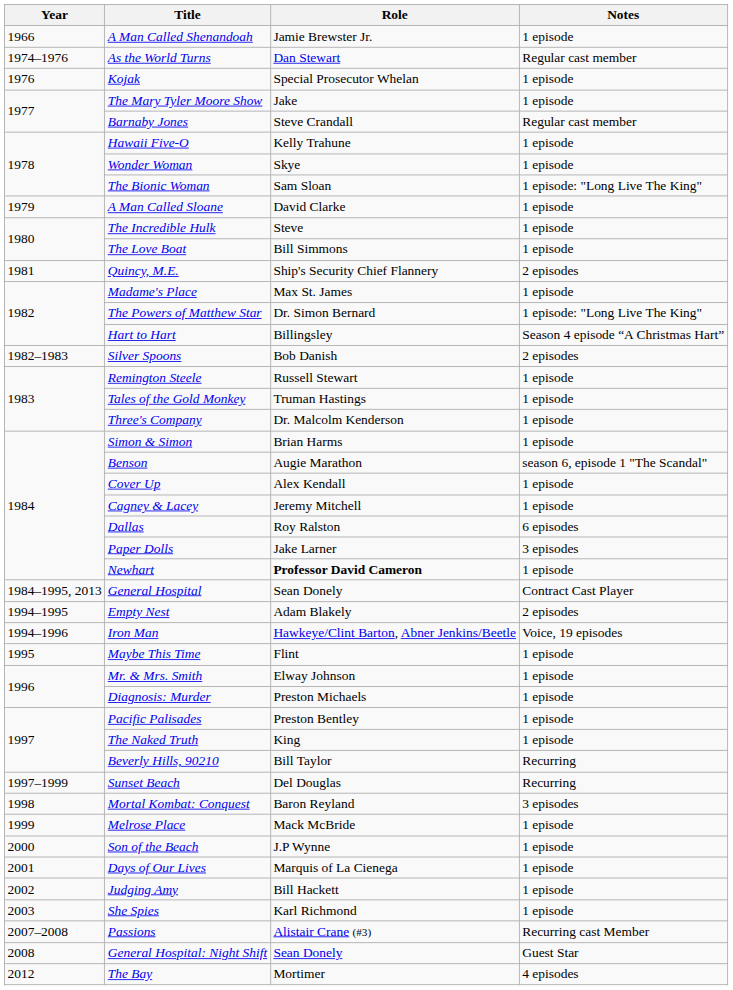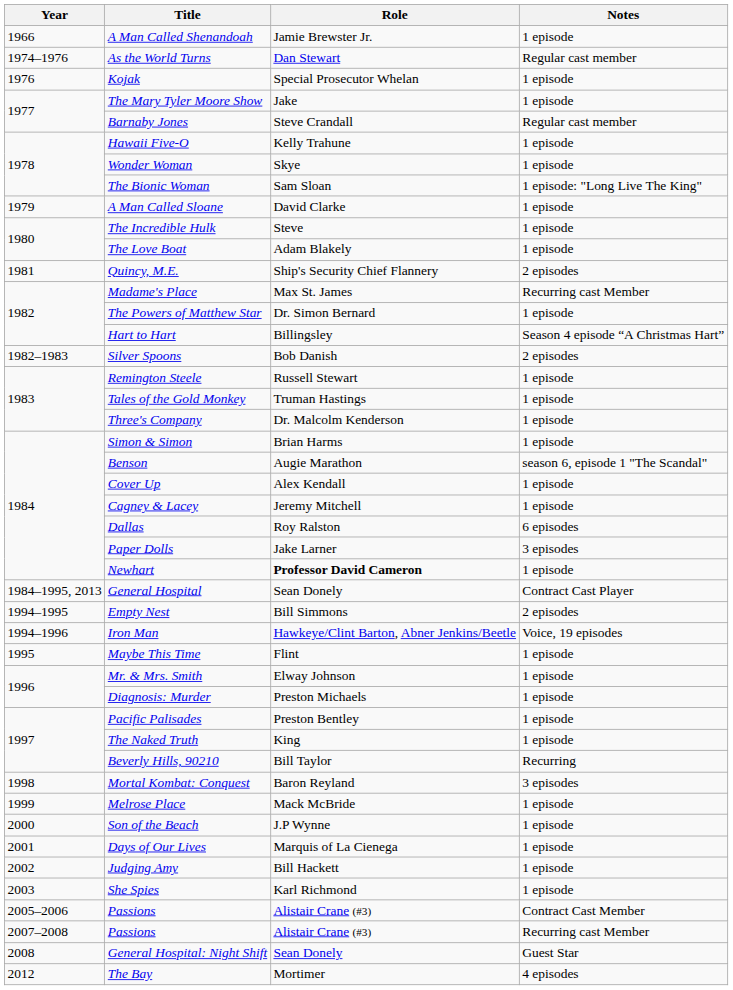The Love Boat | Role: Bill Simmons -> Adam Blakely
Madame's Place | Notes: 1 episode -> Recurring cast Member
The Powers of Matthew Star | Notes: 1 episode: "Long Live The King" -> 1 episode
Empty Nest | Role: Adam Blakely -> Bill Simmons
- row: 1997–1999 | Sunset Beach | Del Douglas | Recurring
+ row: 2005–2006 | Passions | Alistair Crane (#3) | Contract Cast Member
